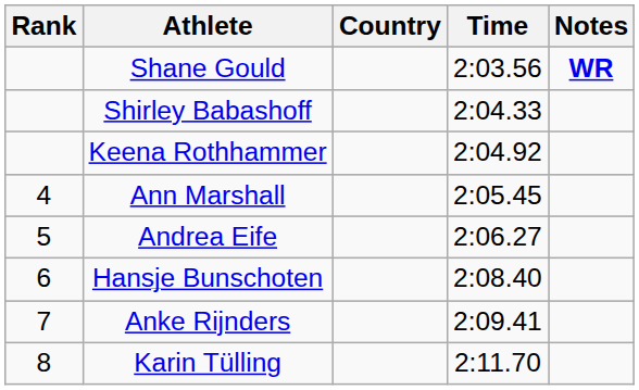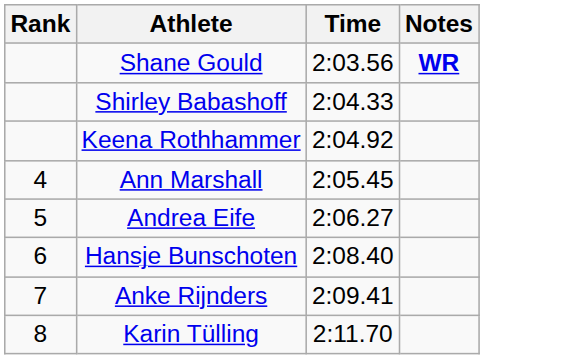- column: Country
